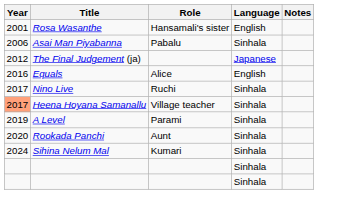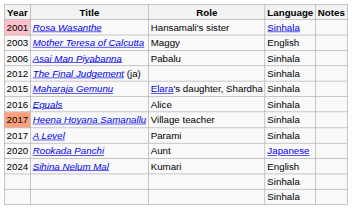Rosa Wasanthe | Year: no background -> pink background
Rosa Wasanthe | Language: English -> Sinhala
+ row: 2003 | Mother Teresa of Calcutta | Maggy | English
The Final Judgement (ja) | Language: Japanese -> Sinhala
+ row: 2015 | Maharaja Gemunu | Elara's daughter, Shardha | Sinhala
Equals | Language: English -> Sinhala
- row: 2017 | Nino Live | Ruchi | Sinhala
A Level | Year: 2019 -> 2017
Rookada Panchi | Language: Sinhala -> Japanese
Sihina Nelum Mal | Language: Sinhala -> English
